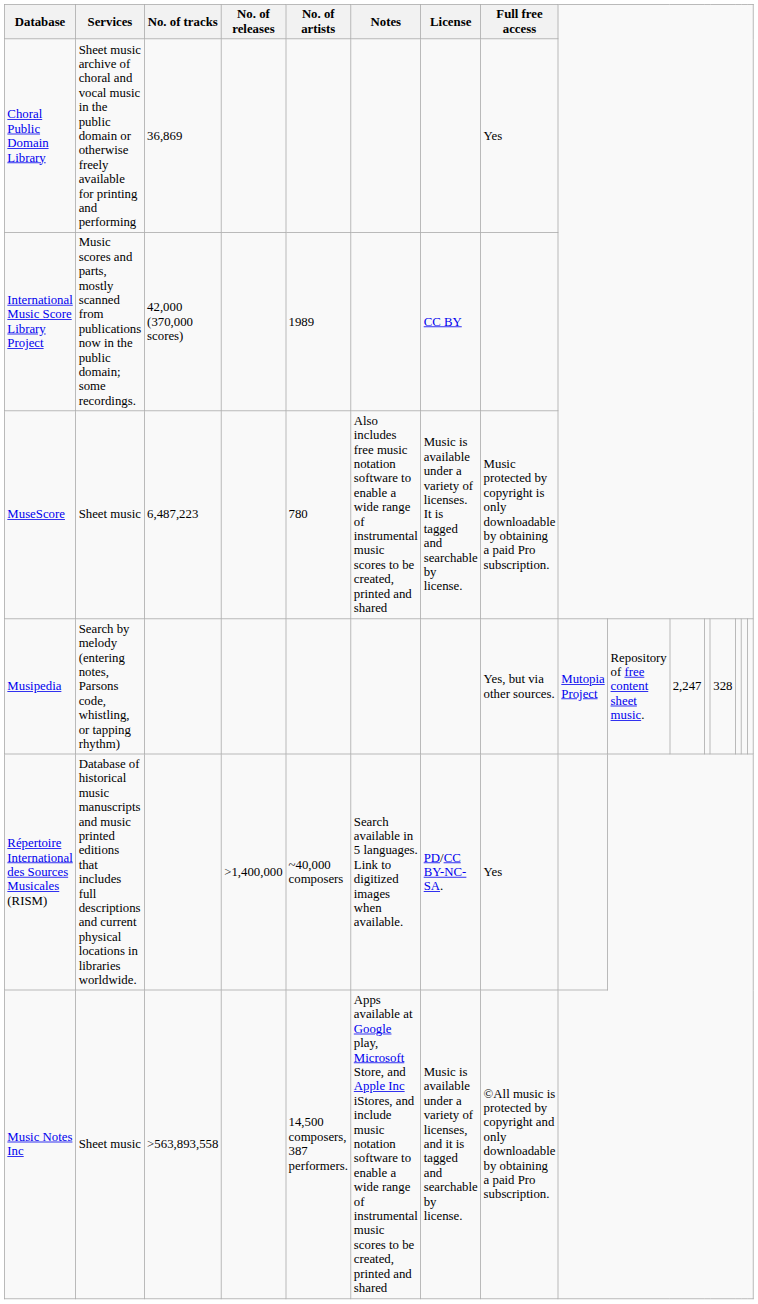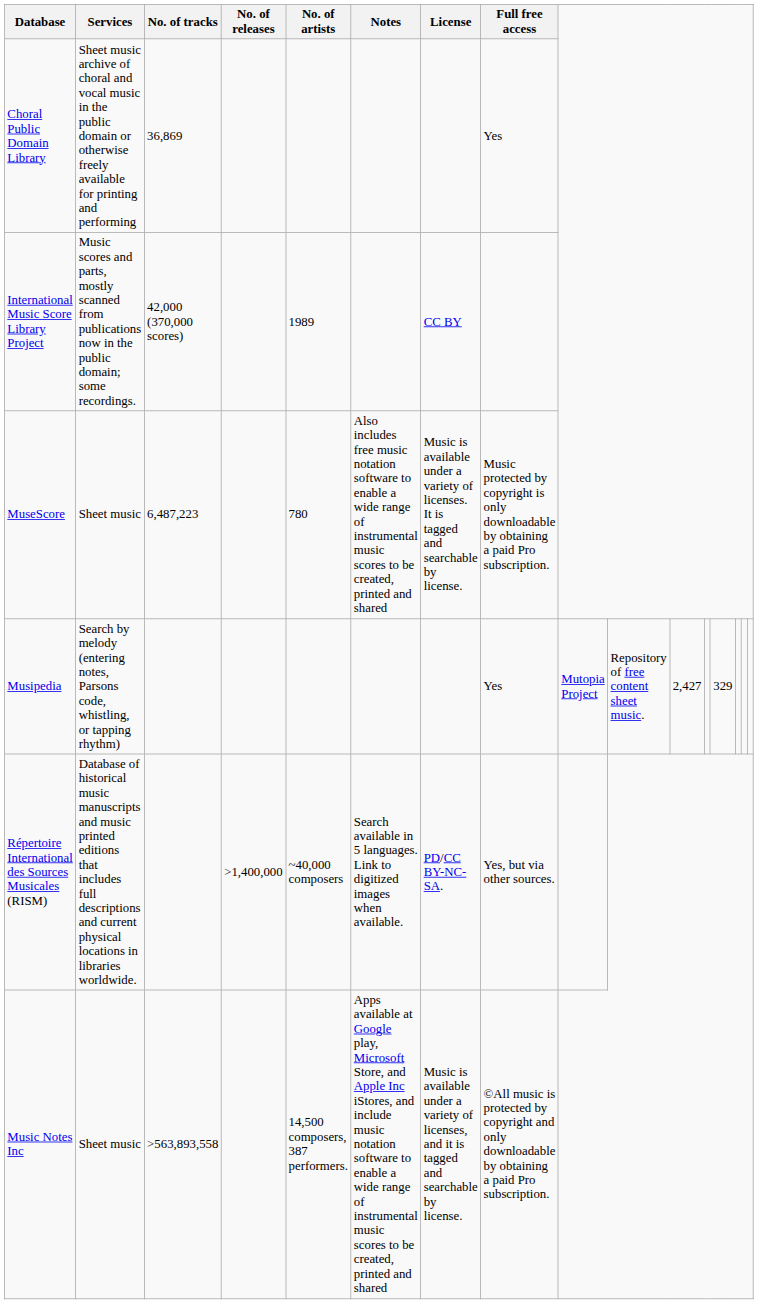Musipedia | Full free access: Yes, but via other sources. -> Yes
Musipedia | column 11: 2,247 -> 2,427
Musipedia | column 13: 328 -> 329
Répertoire International des Sources Musicales (RISM) | Full free access: Yes -> Yes, but via other sources.
